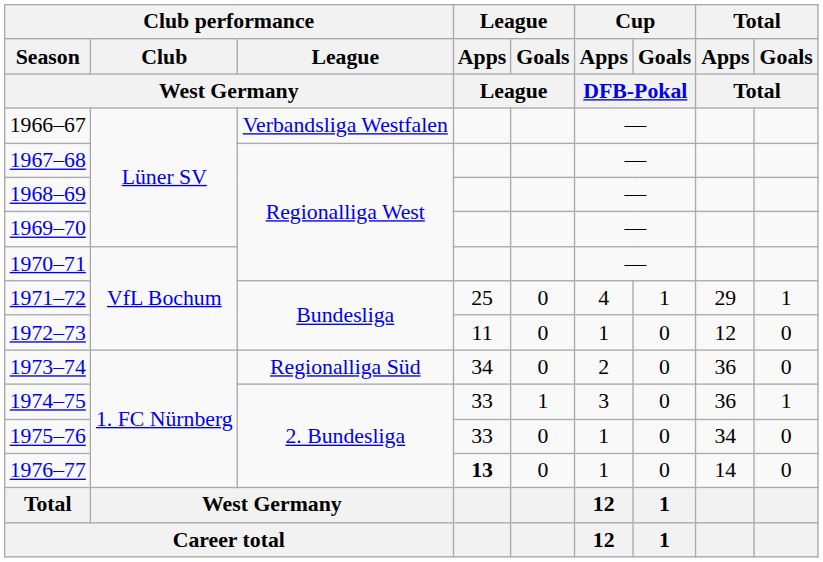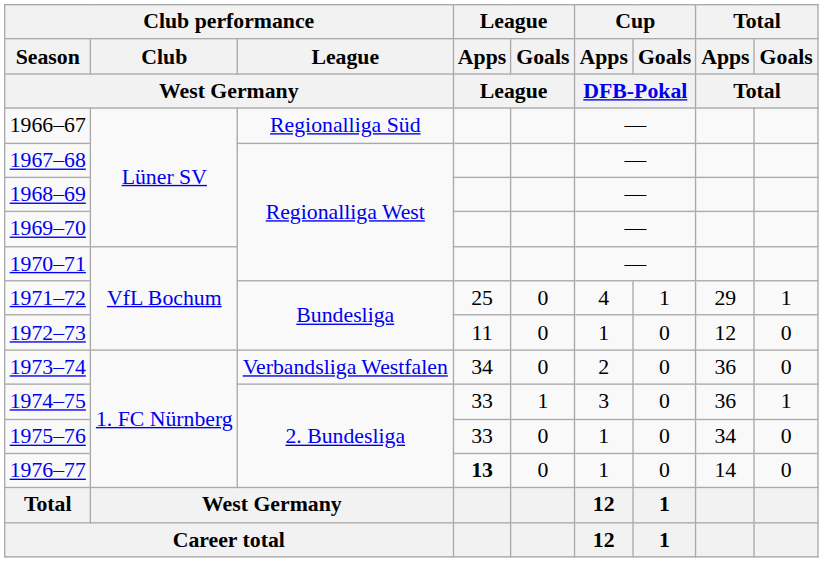1966–67 | Club performance / League / West Germany: Verbandsliga Westfalen -> Regionalliga Süd
1973–74 | Club performance / League / West Germany: Regionalliga Süd -> Verbandsliga Westfalen
